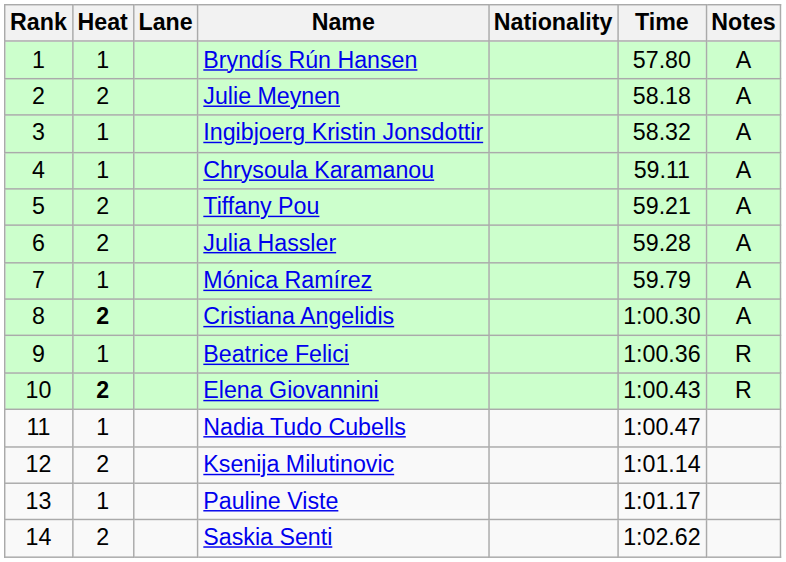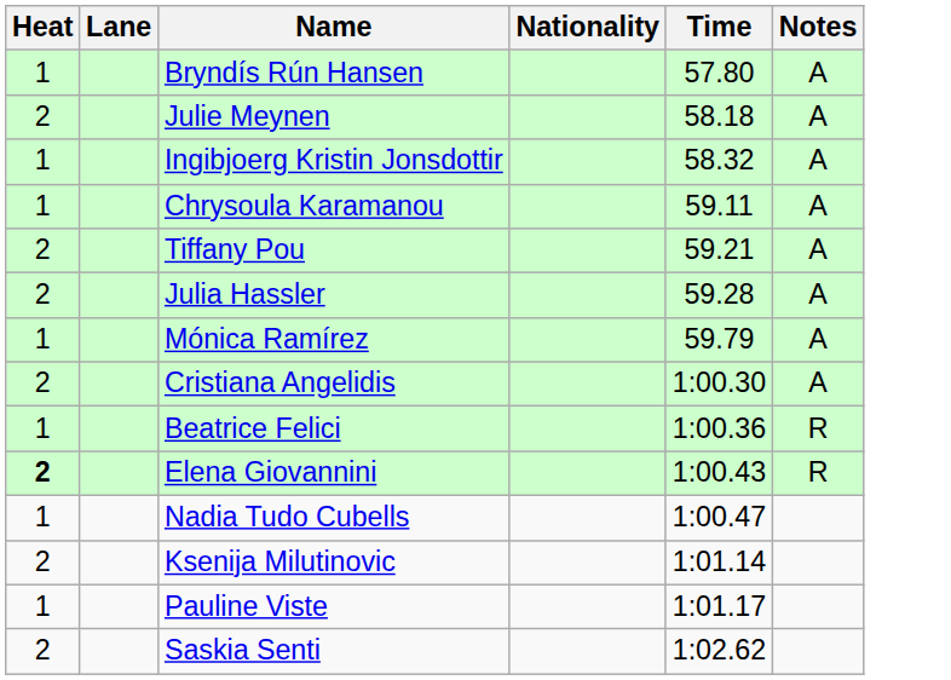- column: Rank | 1 | 2 | 3 | 4 | 5 | 6 | 7 | 8 | 9 | 10 | 11 | 12 | 13 | 14
Cristiana Angelidis | Heat: bold -> normal
